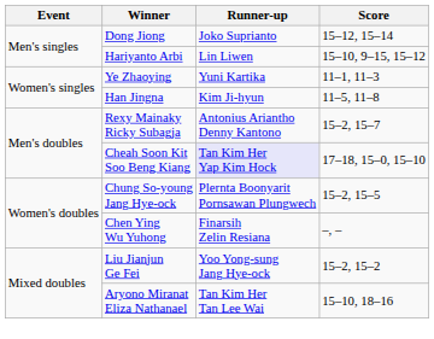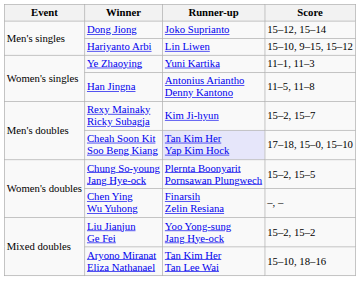Han Jingna | Runner-up: Kim Ji-hyun -> Antonius Ariantho Denny Kantono
Rexy Mainaky Ricky Subagja | Runner-up: Antonius Ariantho Denny Kantono -> Kim Ji-hyun
